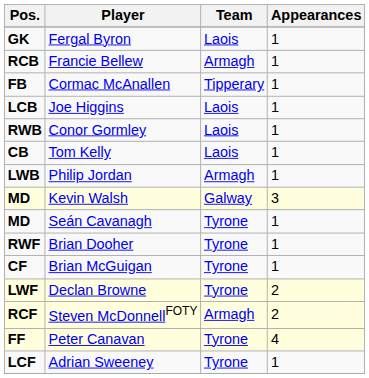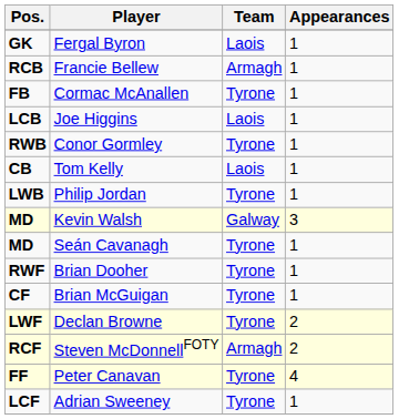Cormac McAnallen | Team: Tipperary -> Tyrone
Conor Gormley | Team: Laois -> Tyrone
Philip Jordan | Team: Armagh -> Tyrone
